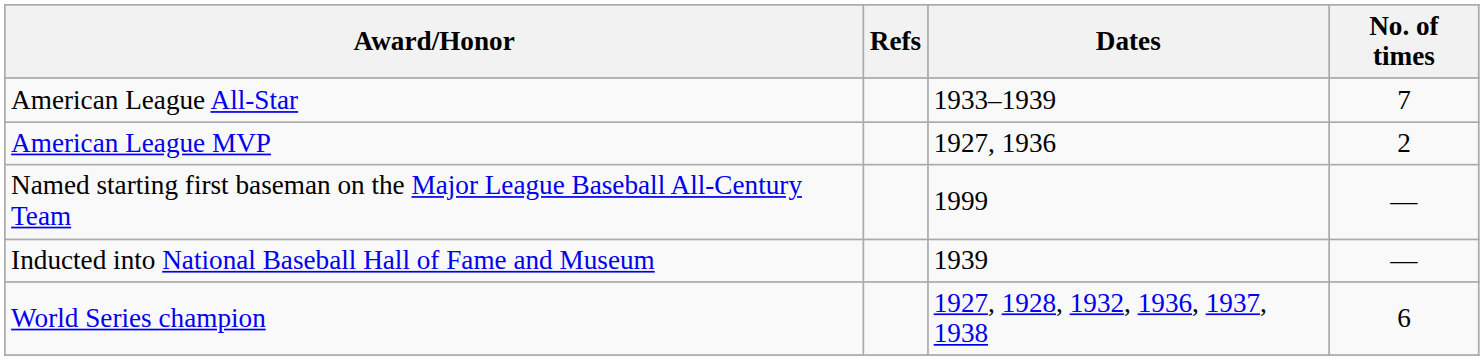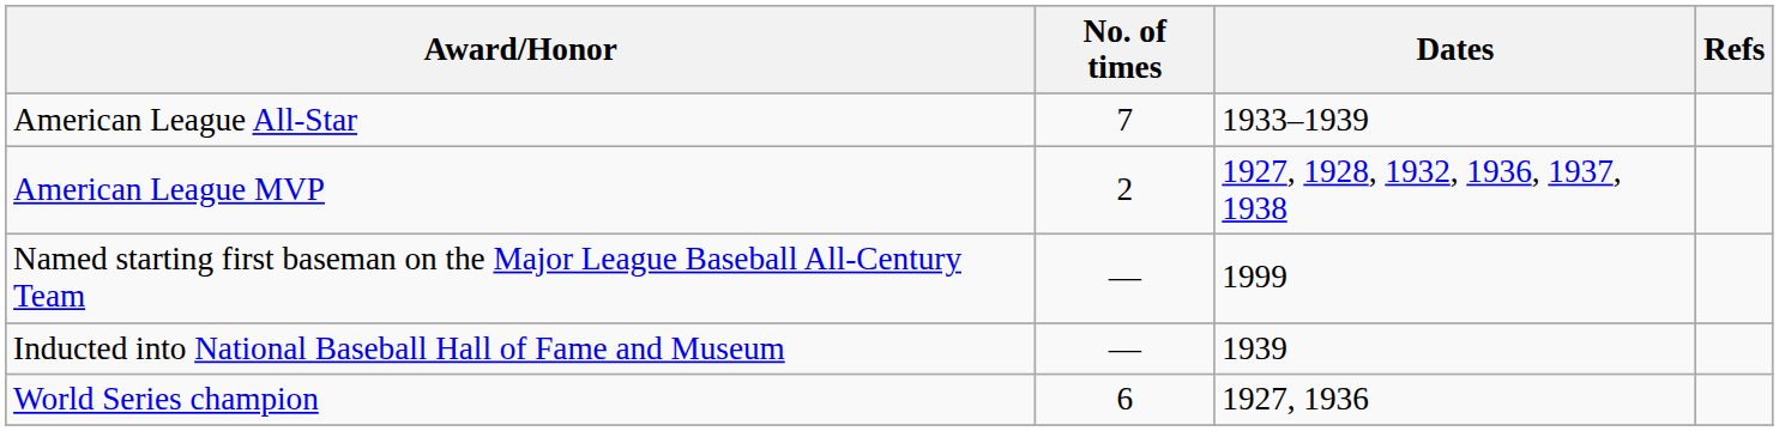columns swapped: No. of times <-> Refs
American League MVP | Dates: 1927, 1936 -> 1927, 1928, 1932, 1936, 1937, 1938
World Series champion | Dates: 1927, 1928, 1932, 1936, 1937, 1938 -> 1927, 1936
